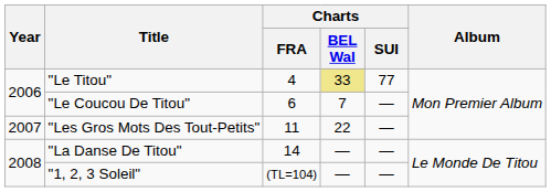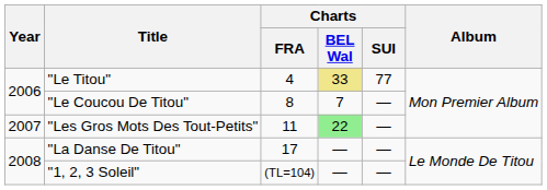"Le Coucou De Titou" | Charts / FRA: 6 -> 8
"Les Gros Mots Des Tout-Petits" | Charts / BEL Wal: no background -> lightgreen background
"La Danse De Titou" | Charts / FRA: 14 -> 17
